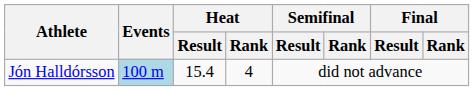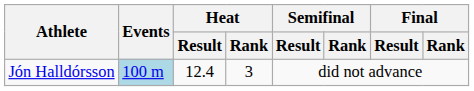Jón Halldórsson | Heat / Result: 15.4 -> 12.4
Jón Halldórsson | Heat / Rank: 4 -> 3
